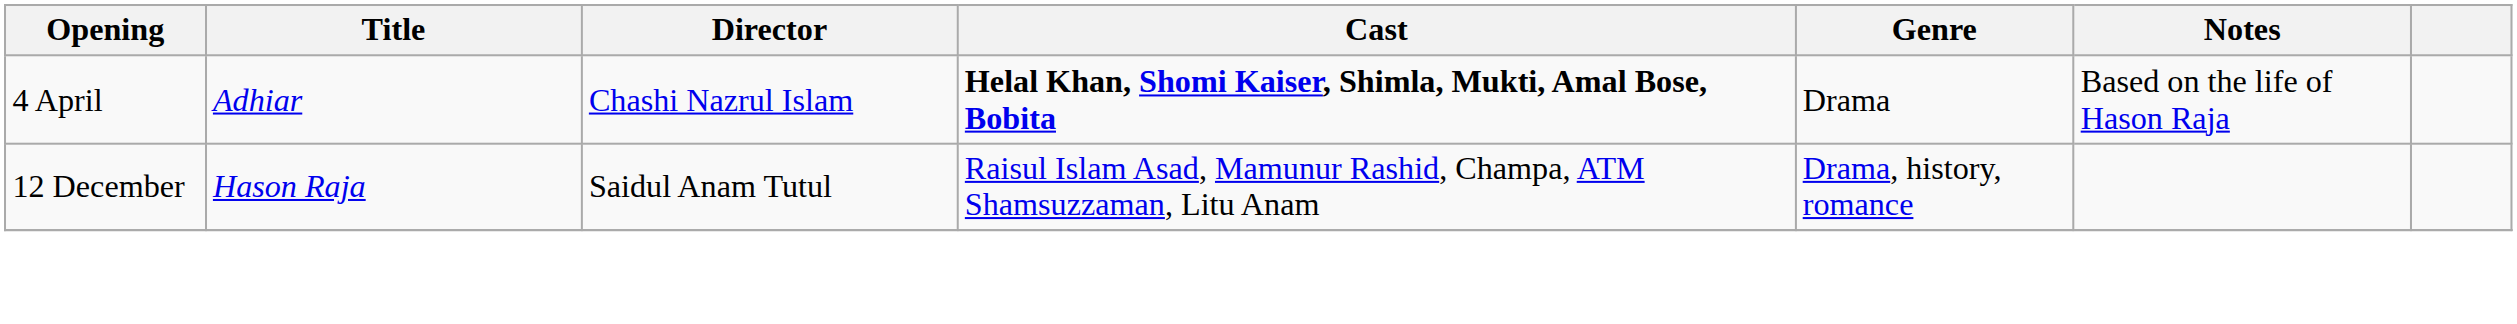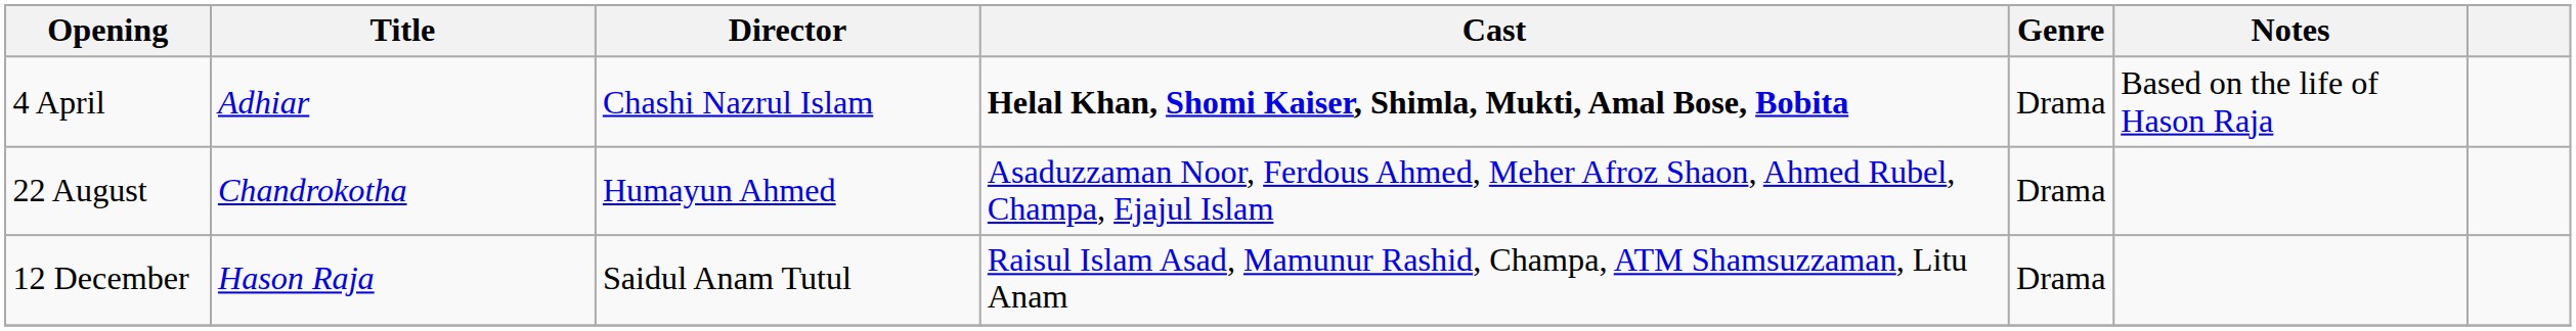+ row: 22 August | Chandrokotha | Humayun Ahmed | Asaduzzaman Noor, Ferdous Ahmed, Meher Afroz Shaon, Ahmed Rubel, Champa, Ejajul Islam | Drama
12 December | Genre: Drama, history, romance -> Drama
